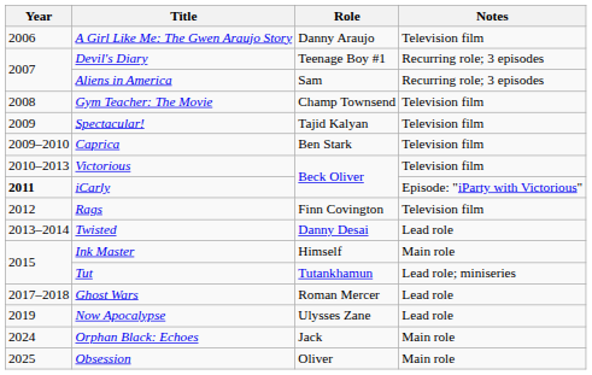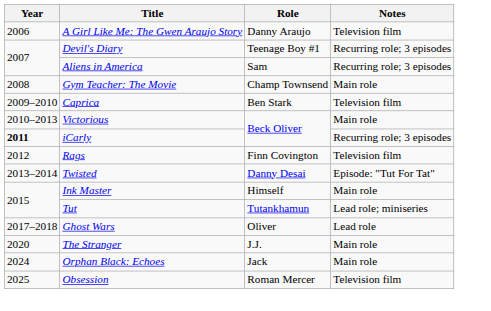Gym Teacher: The Movie | Notes: Television film -> Main role
- row: 2009 | Spectacular! | Tajid Kalyan | Television film
Victorious | Notes: Television film -> Main role
iCarly | Notes: Episode: "iParty with Victorious" -> Recurring role; 3 episodes
Twisted | Notes: Lead role -> Episode: "Tut For Tat"
Ghost Wars | Role: Roman Mercer -> Oliver
- row: 2019 | Now Apocalypse | Ulysses Zane | Lead role
+ row: 2020 | The Stranger | J.J. | Main role
Obsession | Role: Oliver -> Roman Mercer
Obsession | Notes: Main role -> Television film
